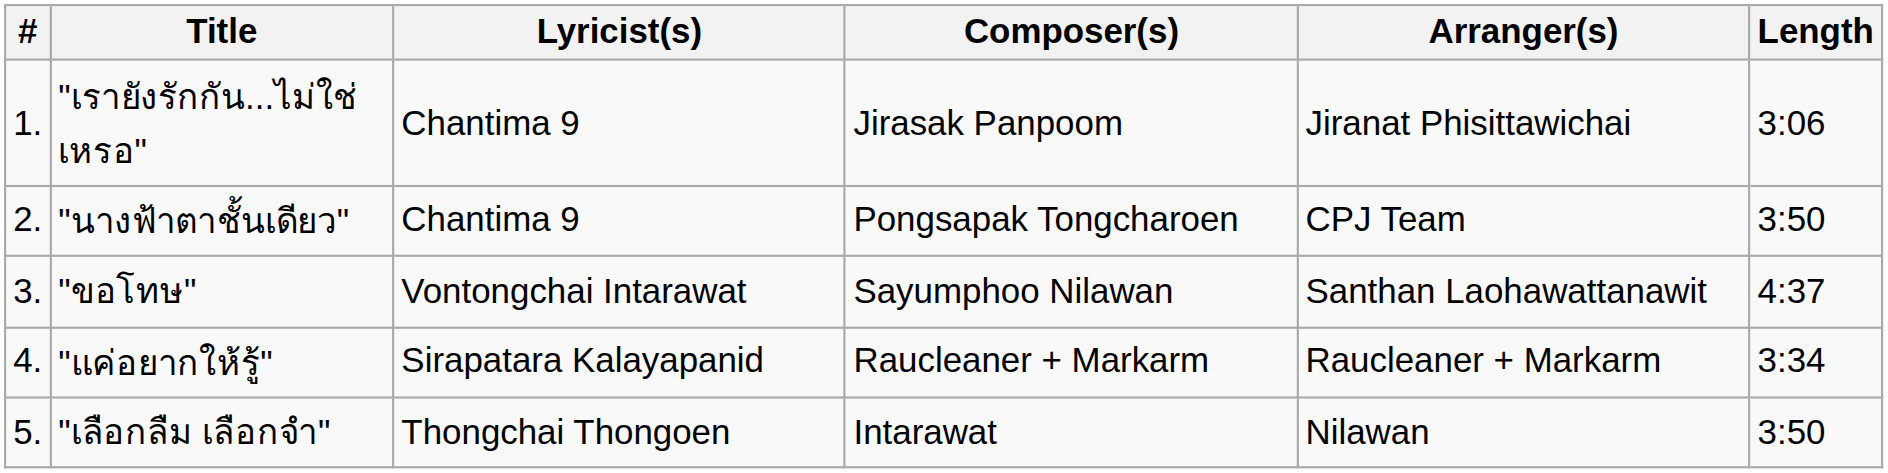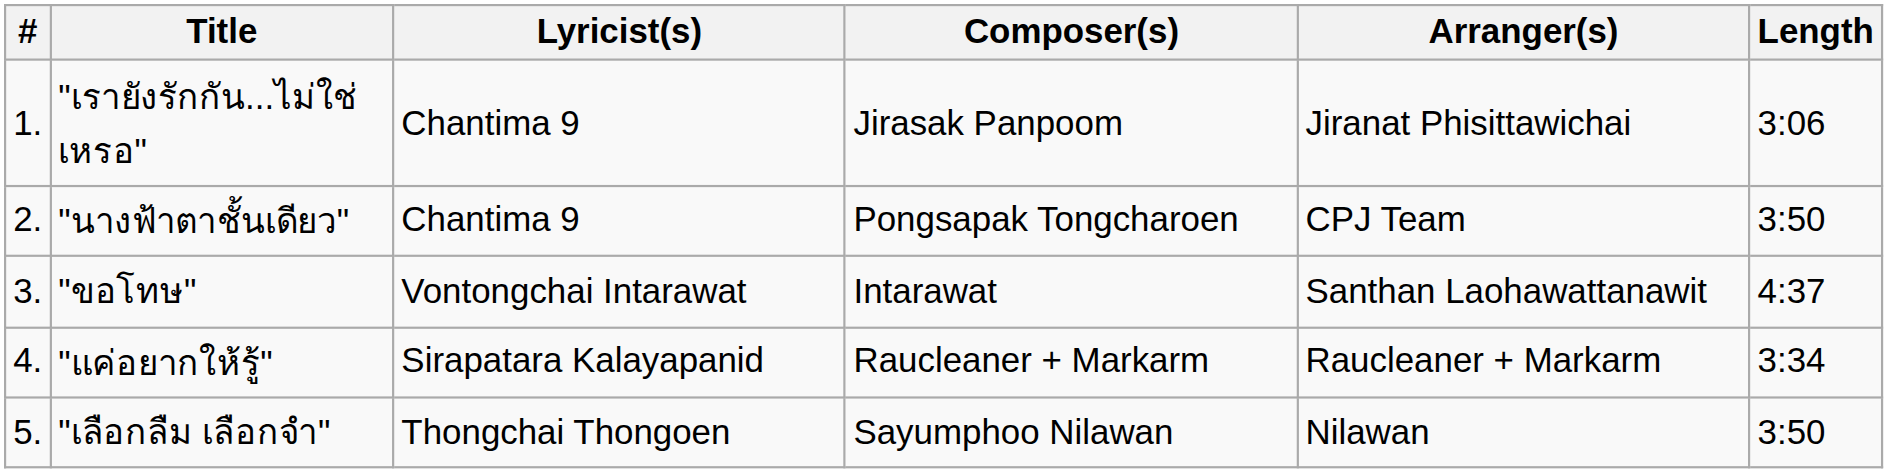"ขอโทษ" | Composer(s): Sayumphoo Nilawan -> Intarawat
"เลือกลืม เลือกจำ" | Composer(s): Intarawat -> Sayumphoo Nilawan
